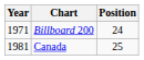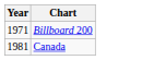- column: Position | 24 | 25
